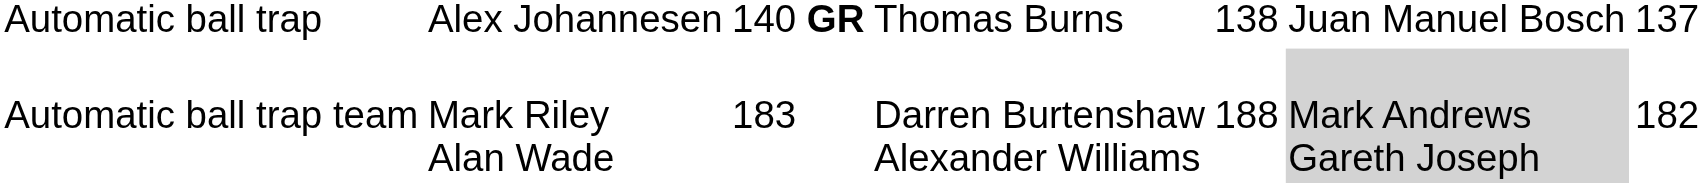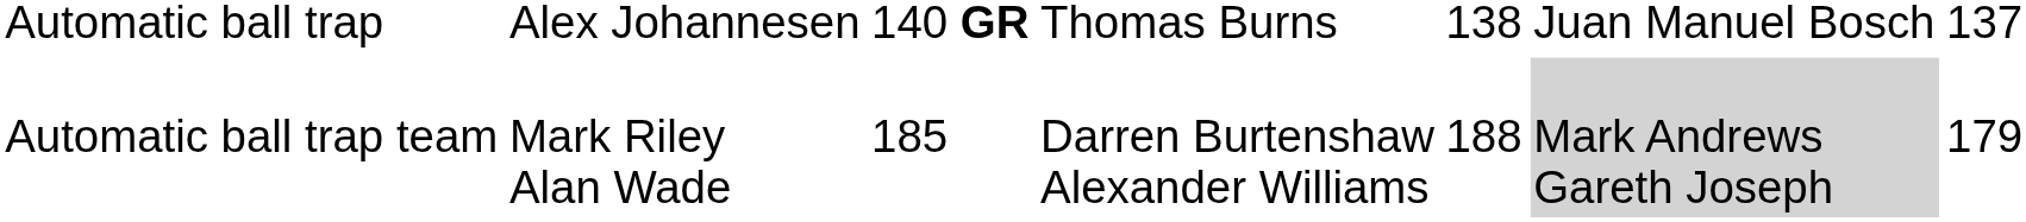Automatic ball trap team | column 3: 183 -> 185
Automatic ball trap team | column 7: 182 -> 179
